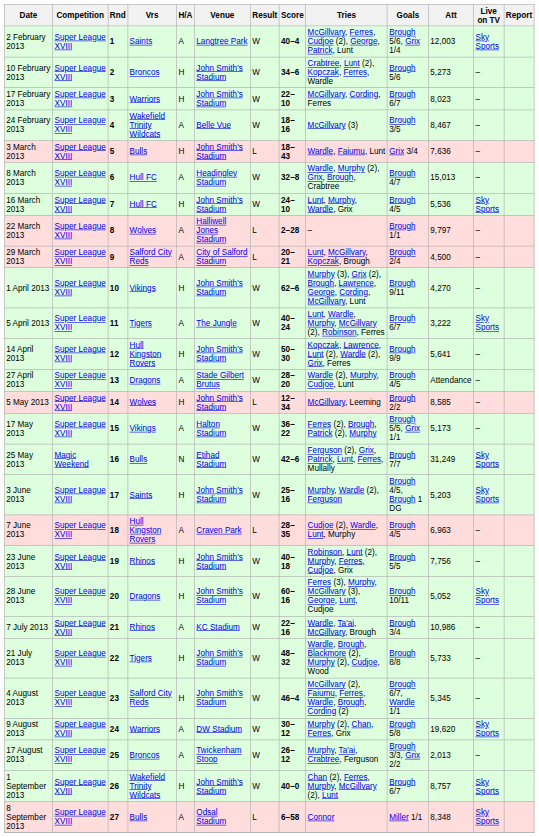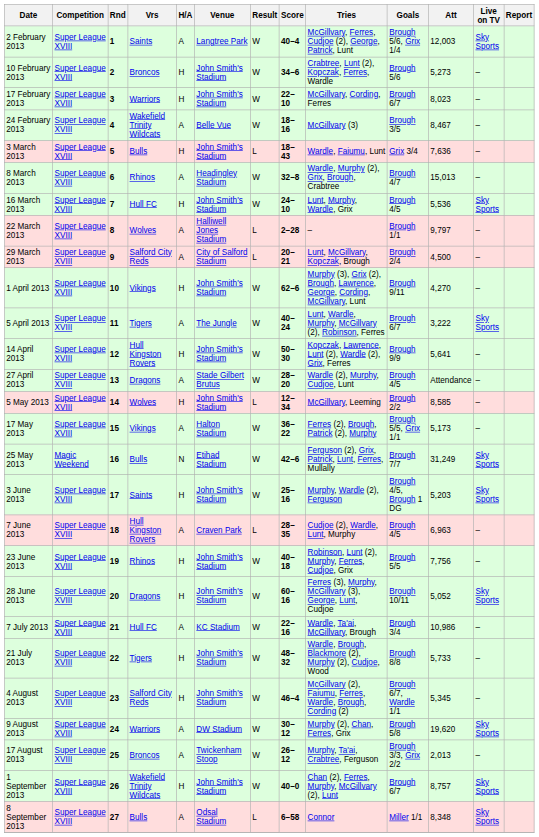8 March 2013 | Vrs: Hull FC -> Rhinos
7 July 2013 | Vrs: Rhinos -> Hull FC
